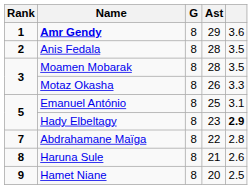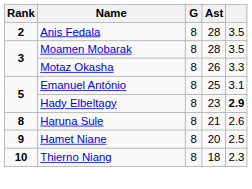- row: 1 | Amr Gendy | 8 | 29 | 3.6
- row: 7 | Abdrahamane Maïga | 8 | 22 | 2.8
+ row: 10 | Thierno Niang | 8 | 18 | 2.3
